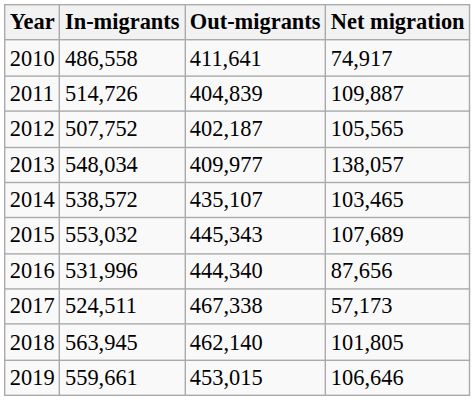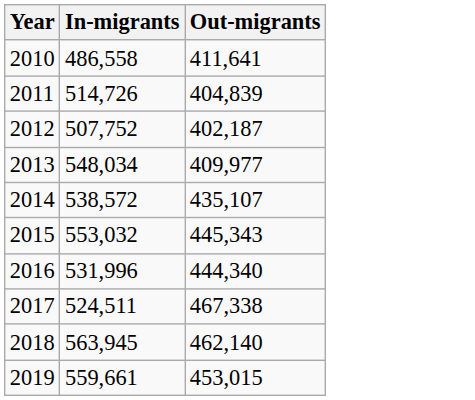- column: Net migration | 74,917 | 109,887 | 105,565 | 138,057 | 103,465 | 107,689 | 87,656 | 57,173 | 101,805 | 106,646
